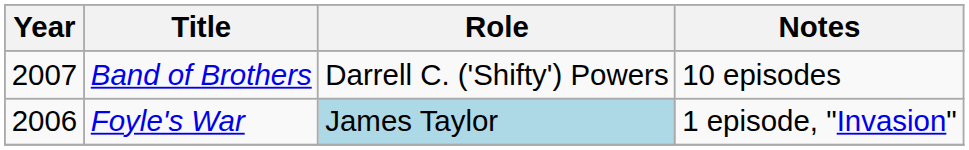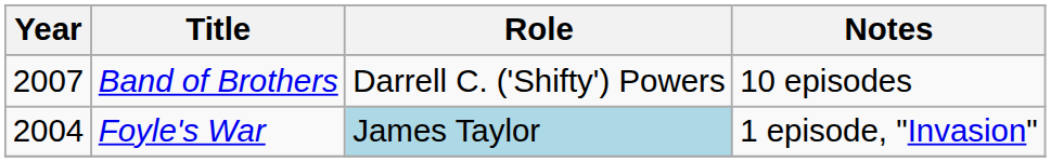Foyle's War | Year: 2006 -> 2004
